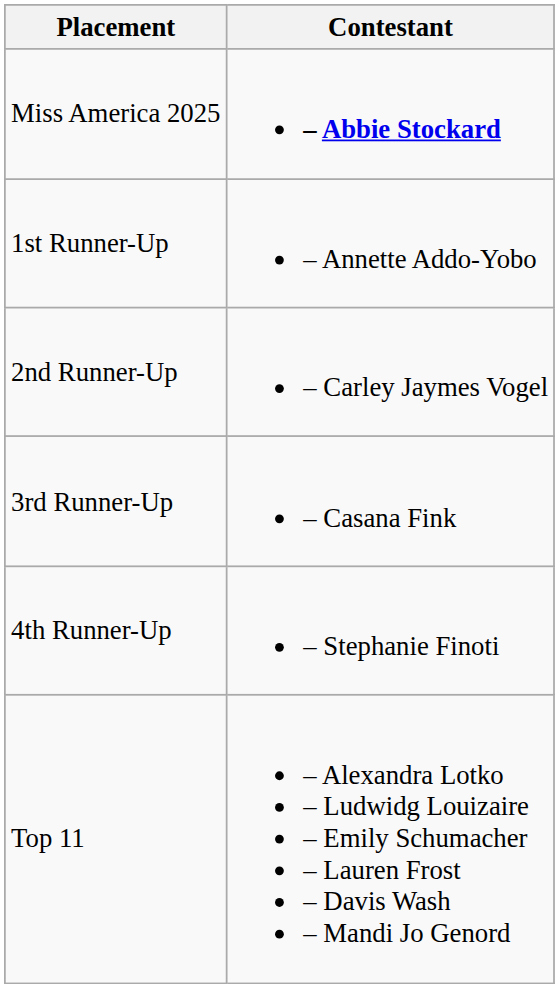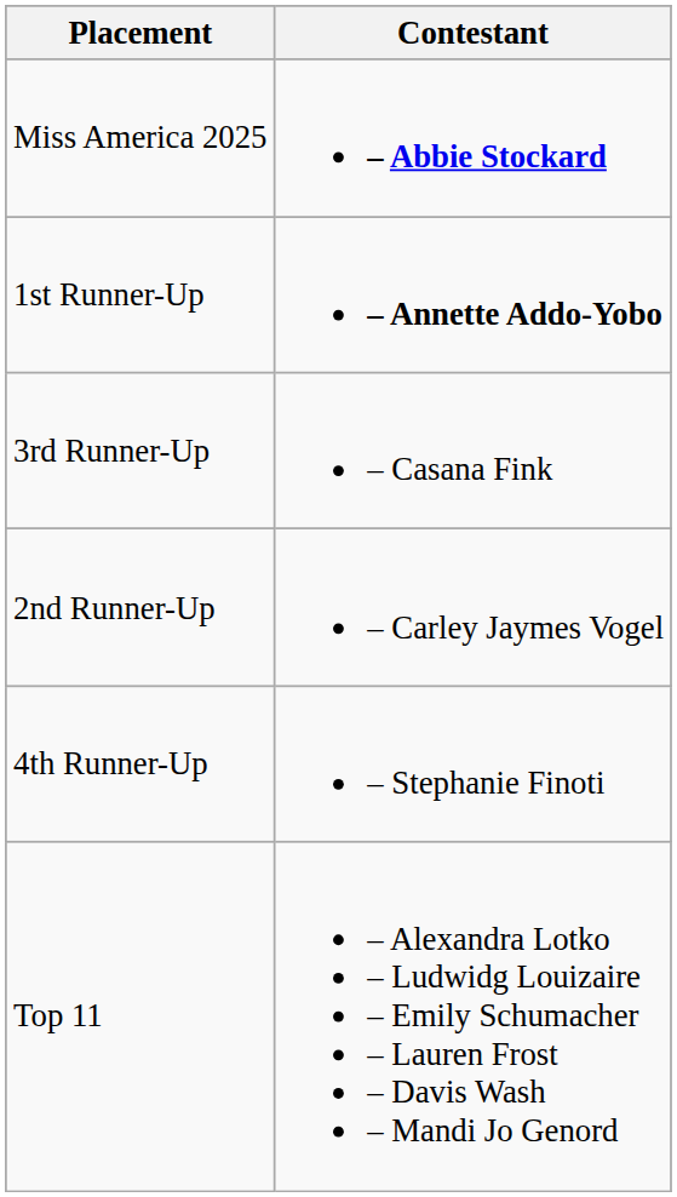1st Runner-Up | Contestant: normal -> bold
rows swapped: 2nd Runner-Up <-> 3rd Runner-Up
